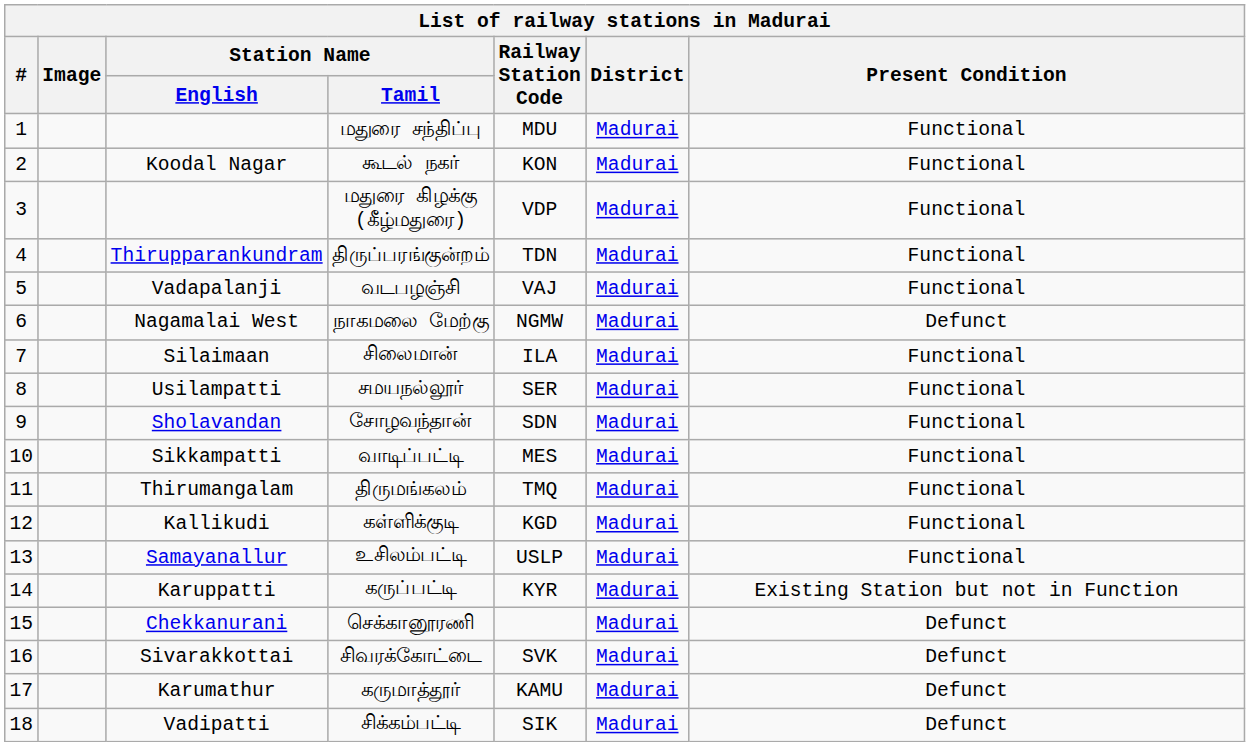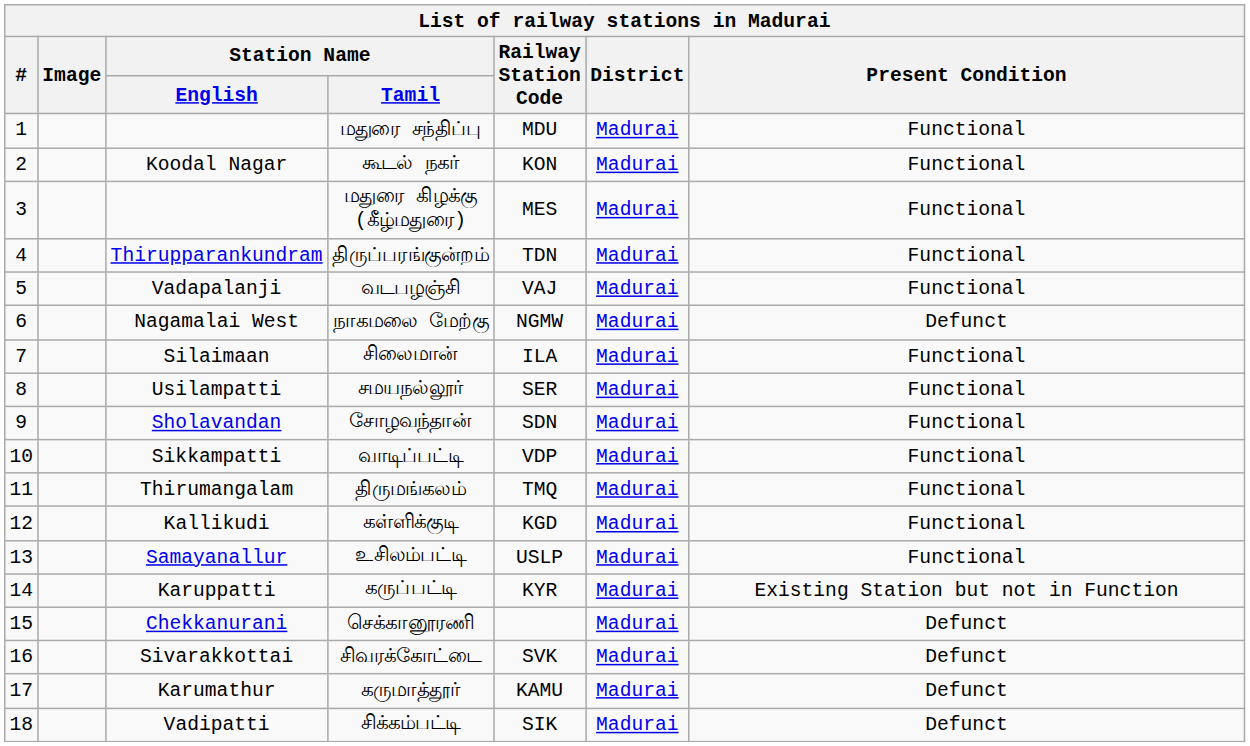மதுரை கிழக்கு (கீழ்மதுரை) | Railway Station Code: VDP -> MES
வாடிப்பட்டி | Railway Station Code: MES -> VDP
